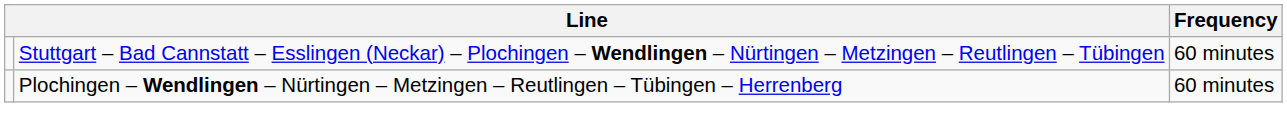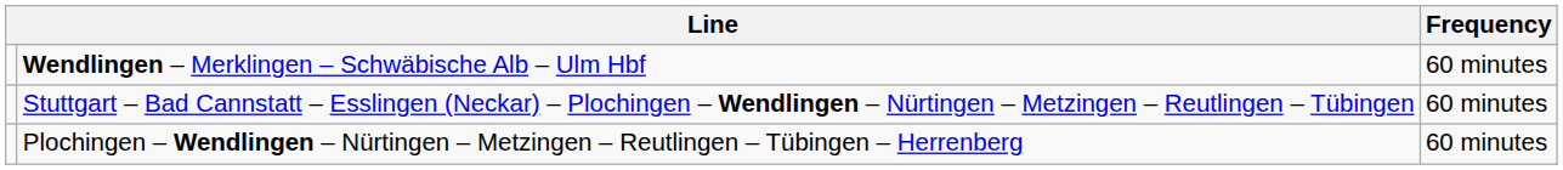+ row: Wendlingen – Merklingen – Schwäbische Alb – Ulm Hbf | 60 minutes
